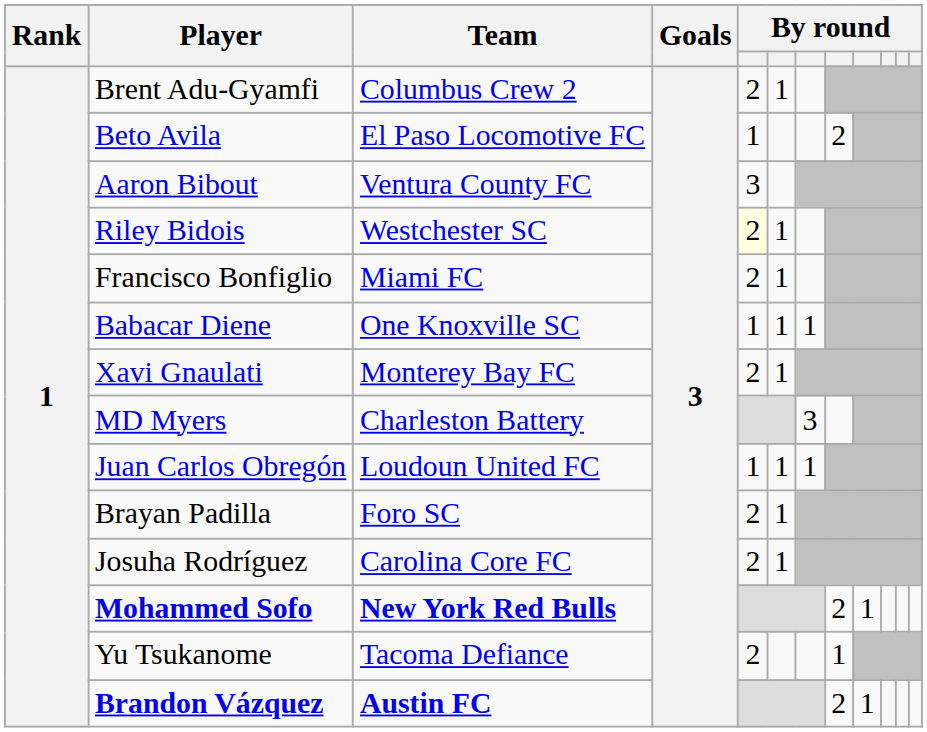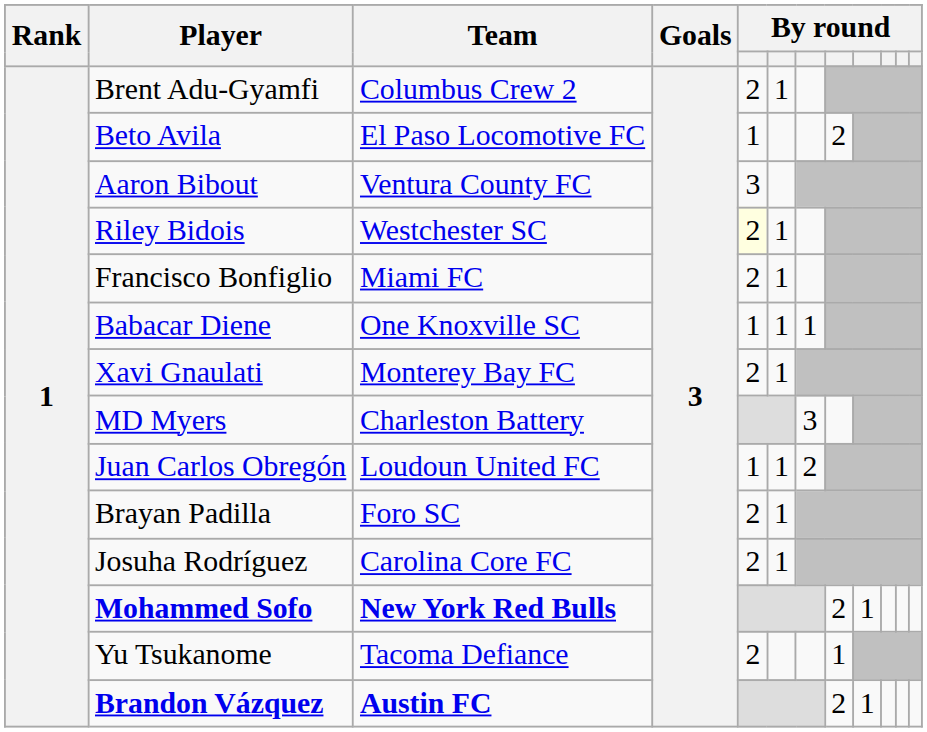Juan Carlos Obregón | column 7: 1 -> 2
